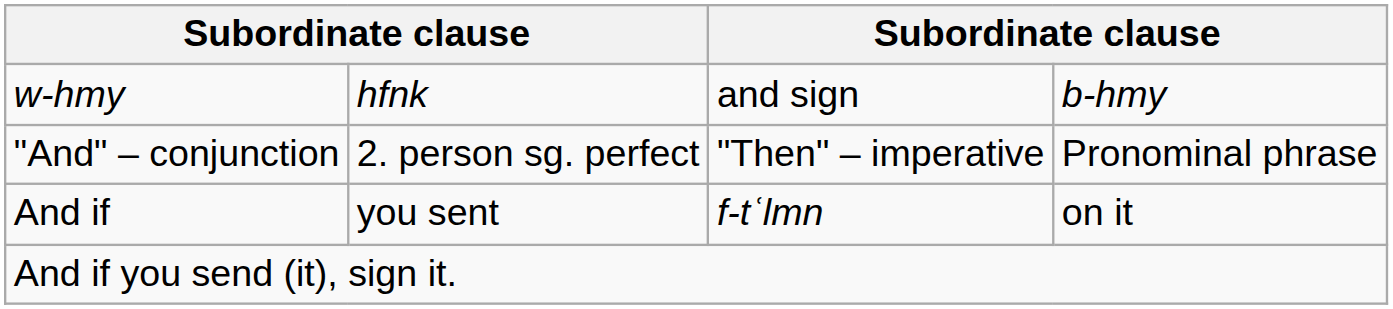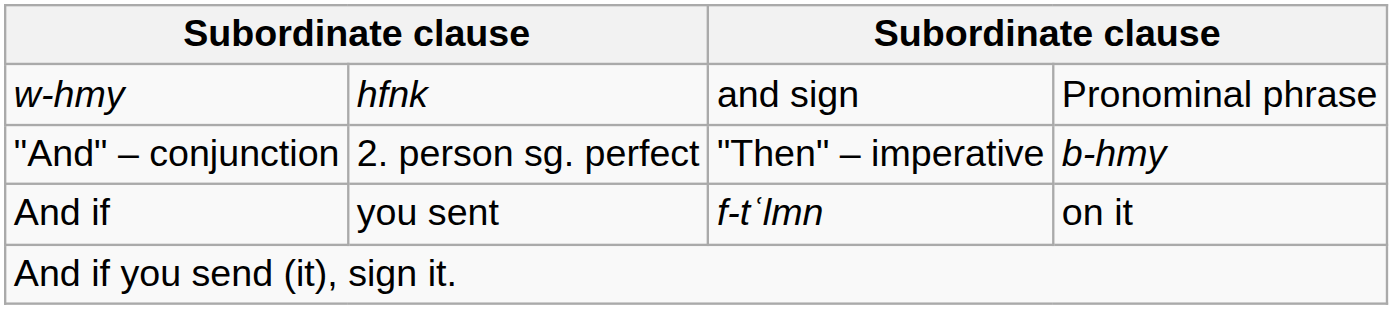w-hmy | column 4: b-hmy -> Pronominal phrase
"And" – conjunction | column 4: Pronominal phrase -> b-hmy
